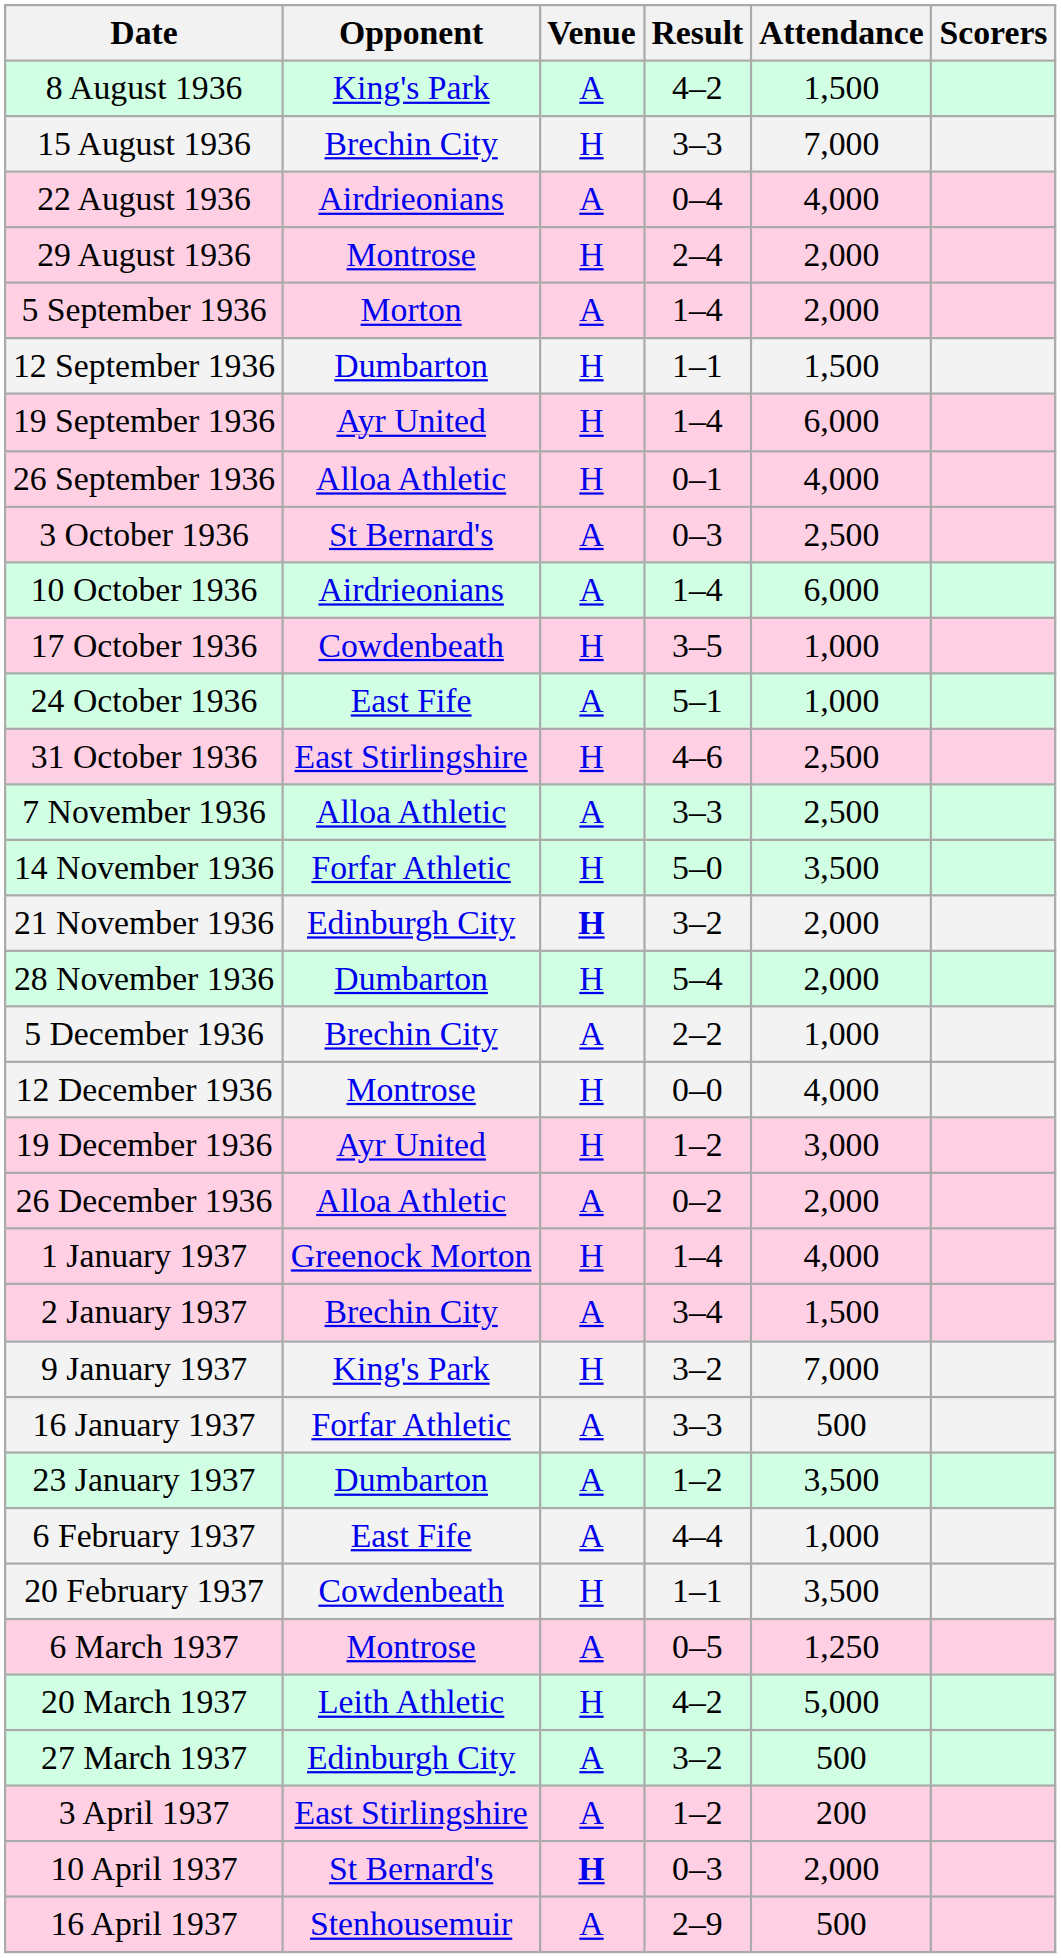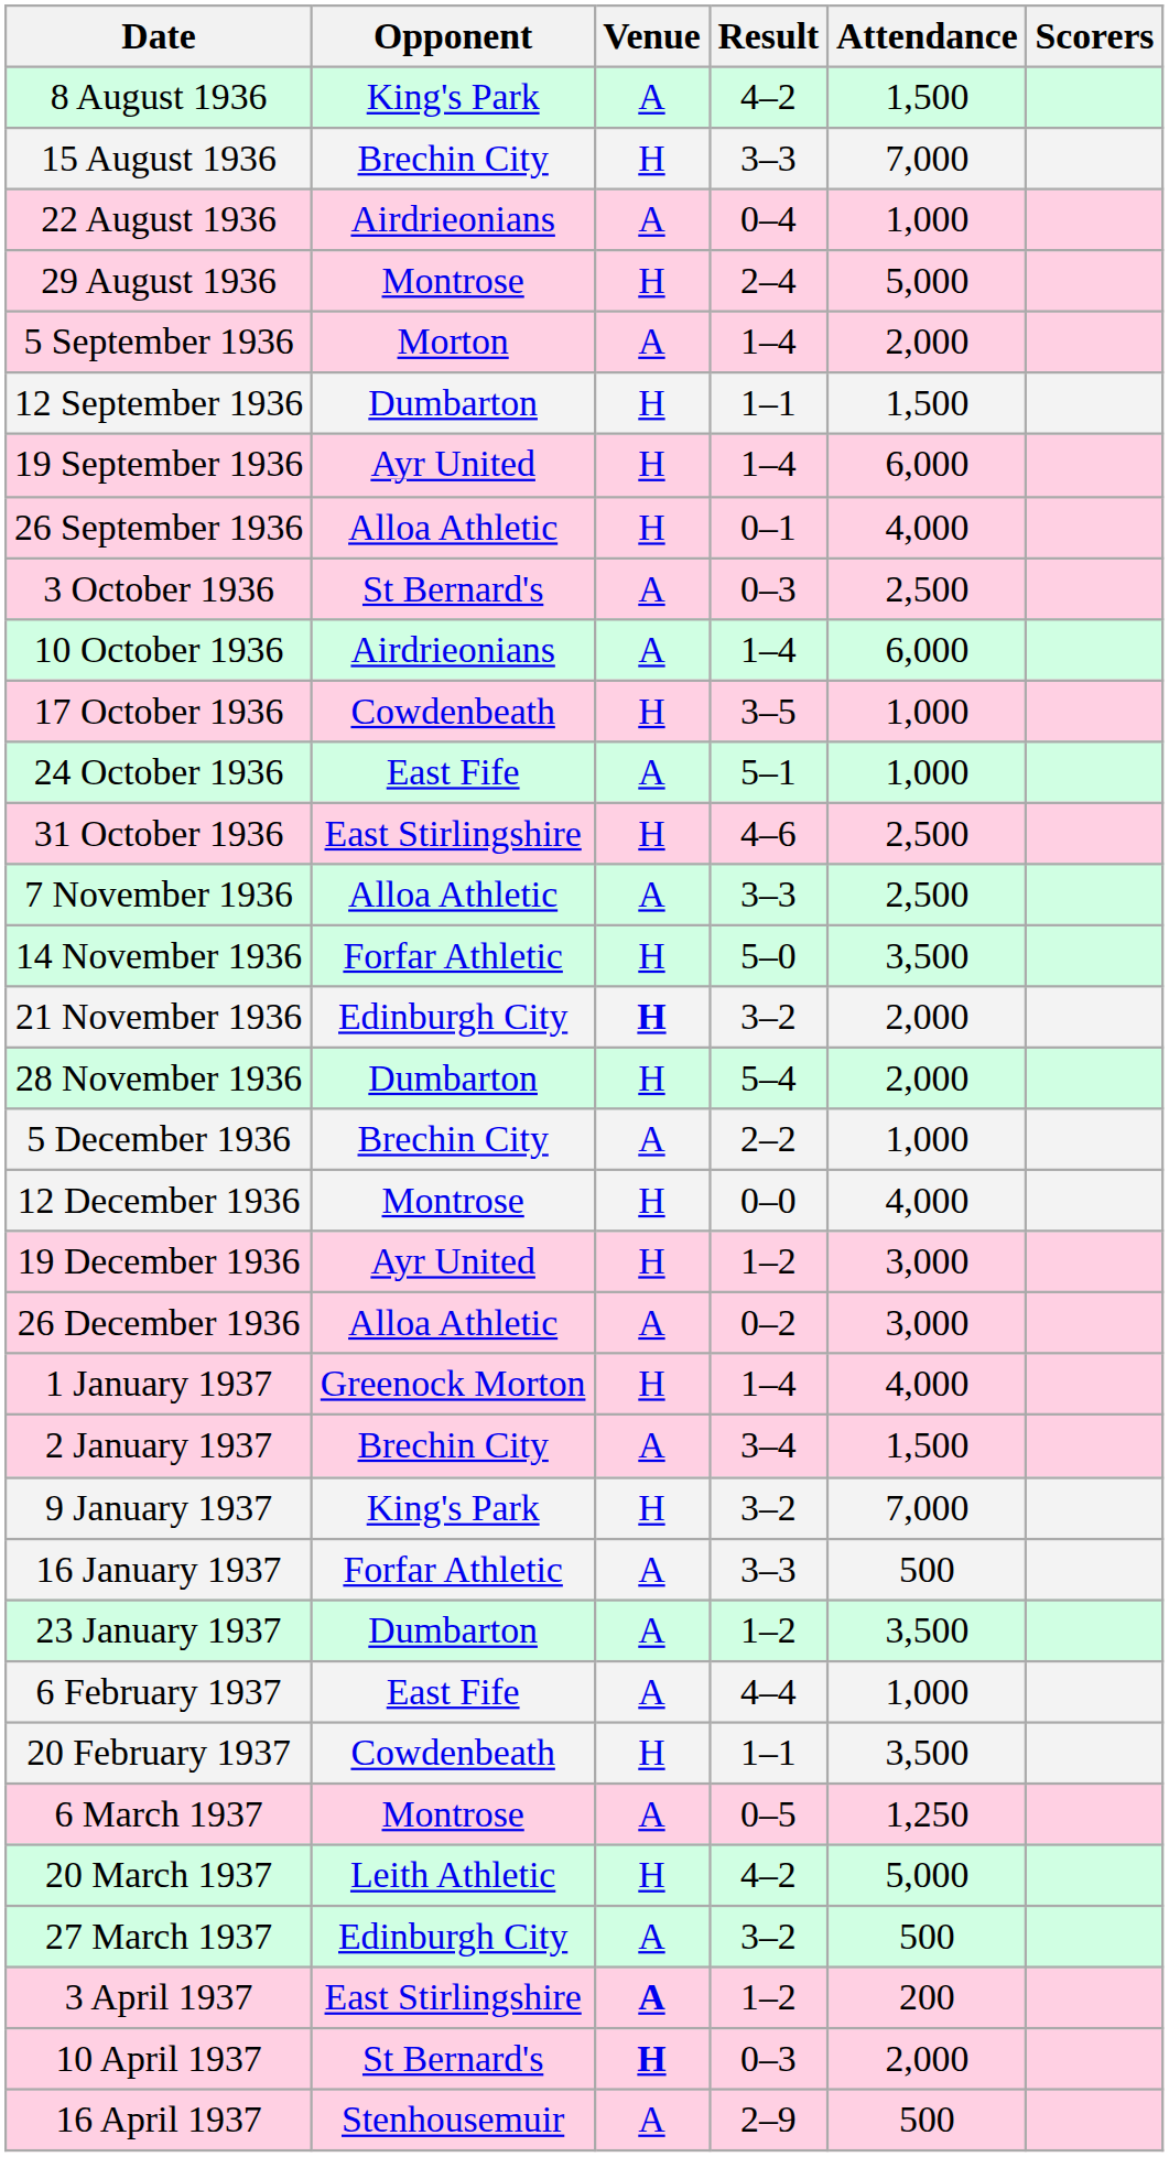22 August 1936 | Attendance: 4,000 -> 1,000
29 August 1936 | Attendance: 2,000 -> 5,000
26 December 1936 | Attendance: 2,000 -> 3,000
3 April 1937 | Venue: normal -> bold
